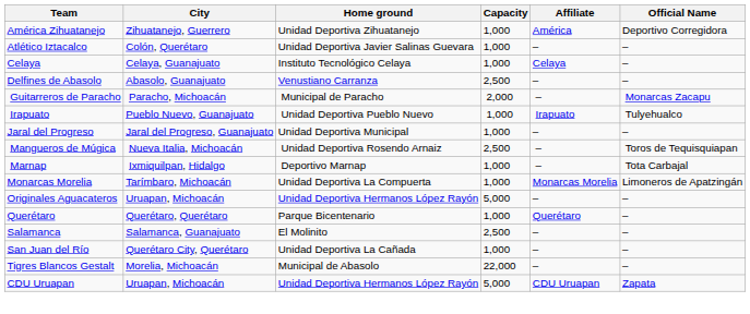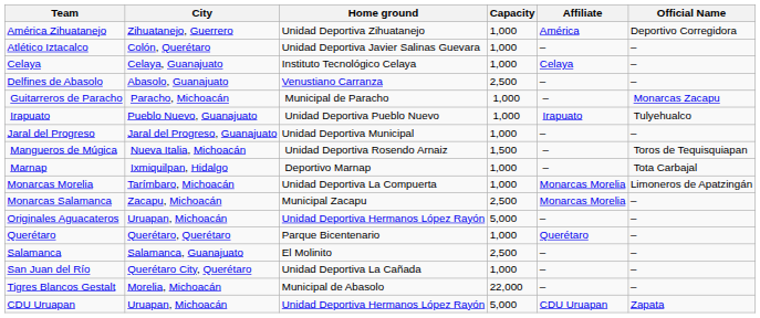Guitarreros de Paracho | Capacity: 2,000 -> 1,000
Mangueros de Múgica | Capacity: 2,500 -> 1,500
+ row: Monarcas Salamanca | Zacapu, Michoacán | Municipal Zacapu | 2,500 | Monarcas Morelia | –
